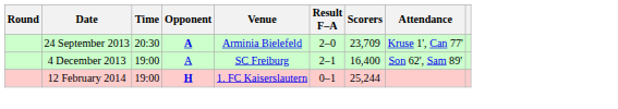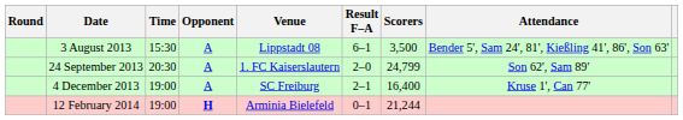+ row: 3 August 2013 | 15:30 | A | Lippstadt 08 | 6–1 | 3,500 | Bender 5', Sam 24', 81', Kießling 41', 86', Son 63'
24 September 2013 | Opponent: bold -> normal
24 September 2013 | Venue: Arminia Bielefeld -> 1. FC Kaiserslautern
24 September 2013 | Scorers: 23,709 -> 24,799
24 September 2013 | Attendance: Kruse 1', Can 77' -> Son 62', Sam 89'
4 December 2013 | Attendance: Son 62', Sam 89' -> Kruse 1', Can 77'
12 February 2014 | Venue: 1. FC Kaiserslautern -> Arminia Bielefeld
12 February 2014 | Scorers: 25,244 -> 21,244
